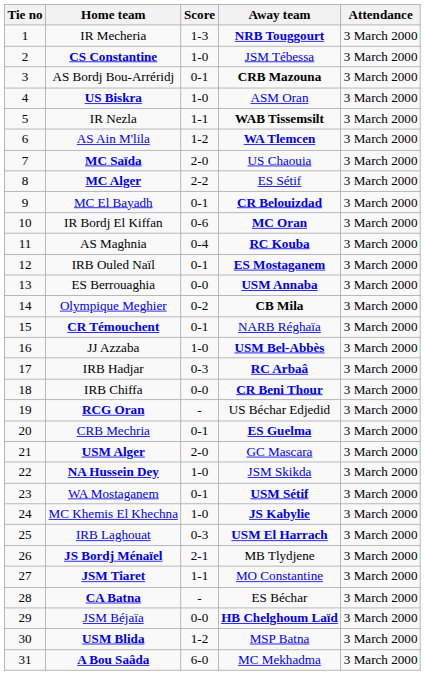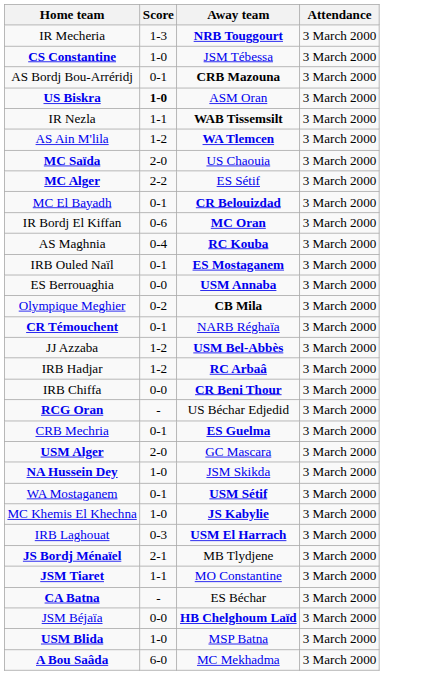- column: Tie no | 1 | 2 | 3 | 4 | 5 | 6 | 7 | 8 | 9 | 10 | 11 | 12 | 13 | 14 | 15 | 16 | 17 | 18 | 19 | 20 | 21 | 22 | 23 | 24 | 25 | 26 | 27 | 28 | 29 | 30 | 31
US Biskra | Score: normal -> bold
JJ Azzaba | Score: 1-0 -> 1-2
IRB Hadjar | Score: 0-3 -> 1-2
USM Blida | Score: 1-2 -> 1-0
